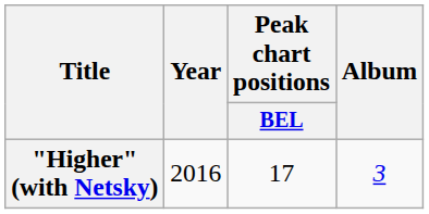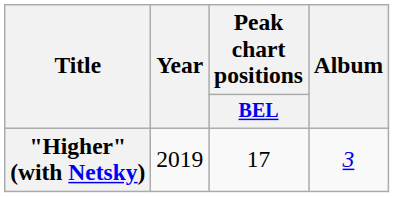"Higher" (with Netsky) | Year: 2016 -> 2019
